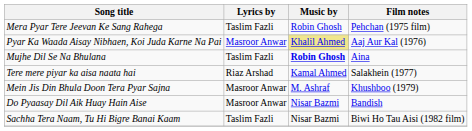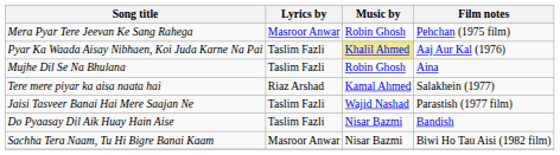Mera Pyar Tere Jeevan Ke Sang Rahega | Lyrics by: Taslim Fazli -> Masroor Anwar
Pyar Ka Waada Aisay Nibhaen, Koi Juda Karne Na Pai | Lyrics by: Masroor Anwar -> Taslim Fazli
Mujhe Dil Se Na Bhulana | Music by: bold -> normal
+ row: Jaisi Tasveer Banai Hai Mere Saajan Ne | Taslim Fazli | Wajid Nashad | Parastish (1977 film)
- row: Mein Jis Din Bhula Doon Tera Pyar Sajna | Masroor Anwar | M. Ashraf | Khushboo (1979)
Do Pyaasay Dil Aik Huay Hain Aise | Lyrics by: Masroor Anwar -> Taslim Fazli
Sachha Tera Naam, Tu Hi Bigre Banai Kaam | Lyrics by: Taslim Fazli -> Masroor Anwar
